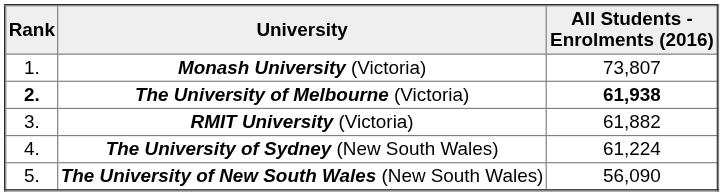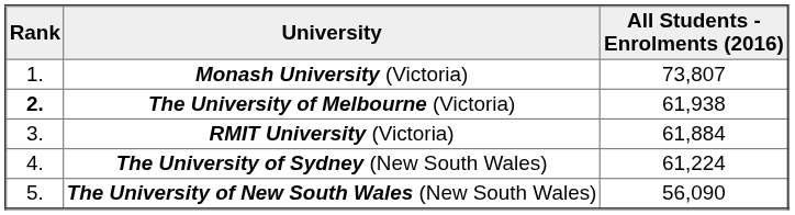The University of Melbourne (Victoria) | All Students - Enrolments (2016): bold -> normal
RMIT University (Victoria) | All Students - Enrolments (2016): 61,882 -> 61,884
